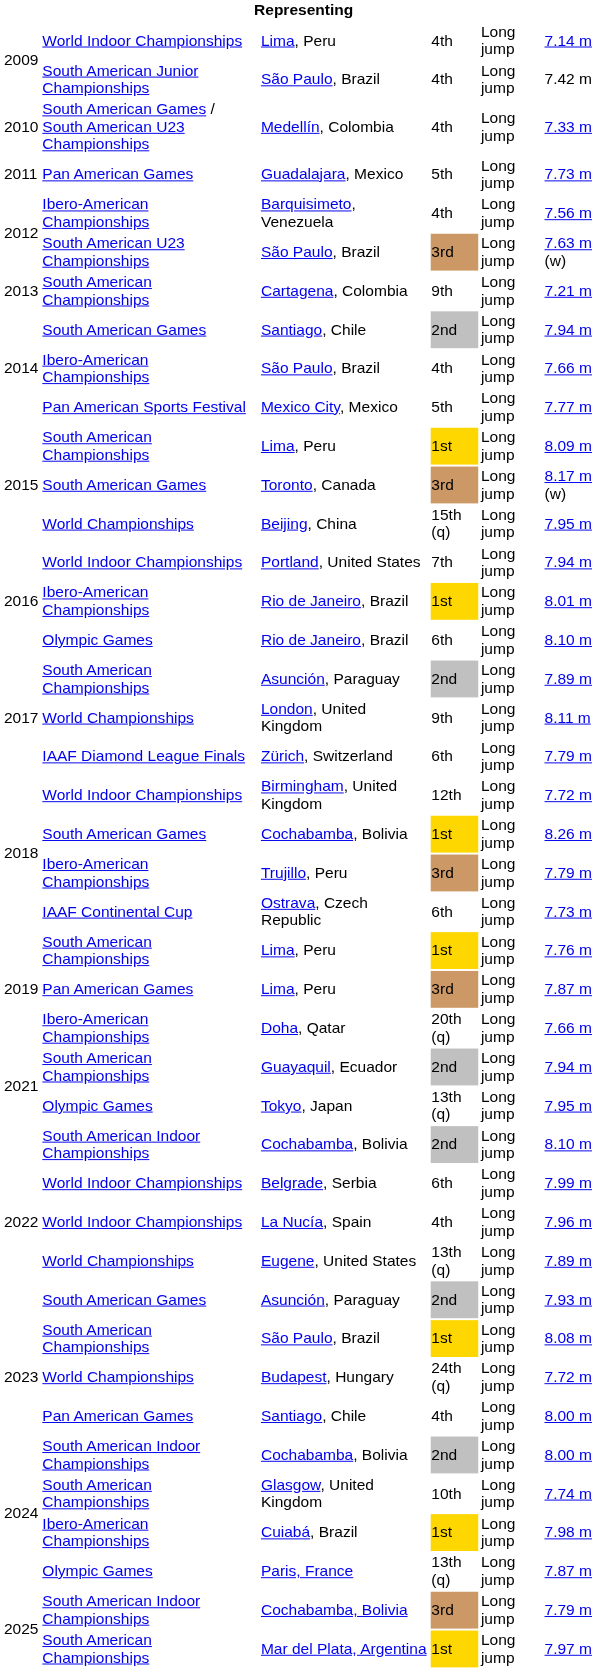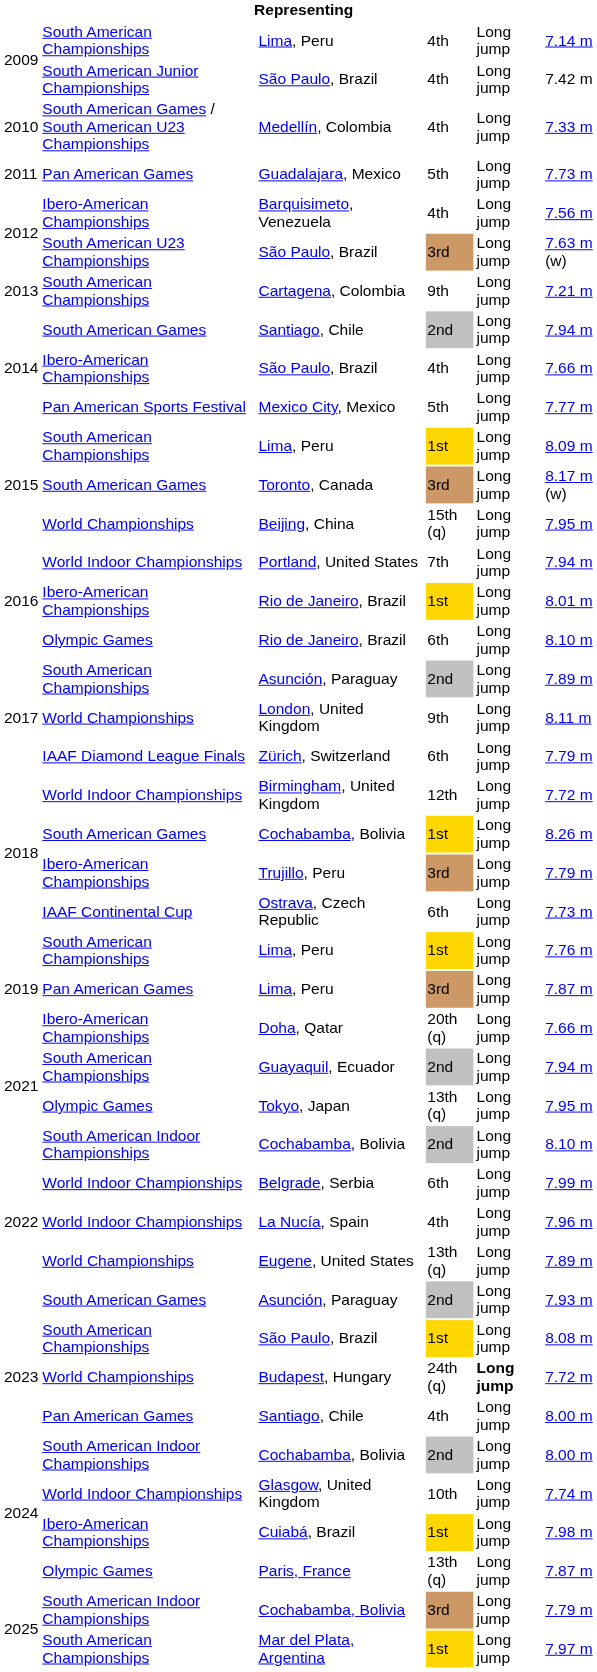2009 / Lima, Peru | column 2: World Indoor Championships -> South American Championships
Budapest, Hungary | column 5: normal -> bold
Glasgow, United Kingdom | column 2: South American Championships -> World Indoor Championships
